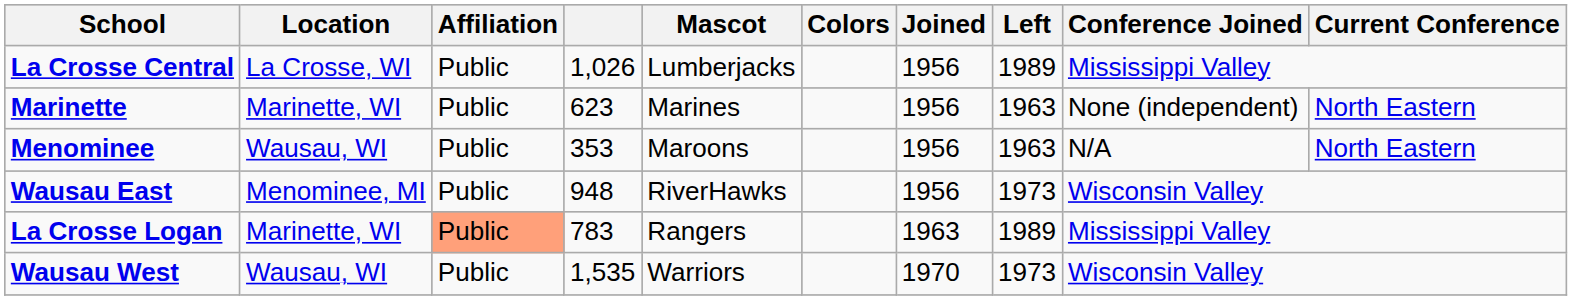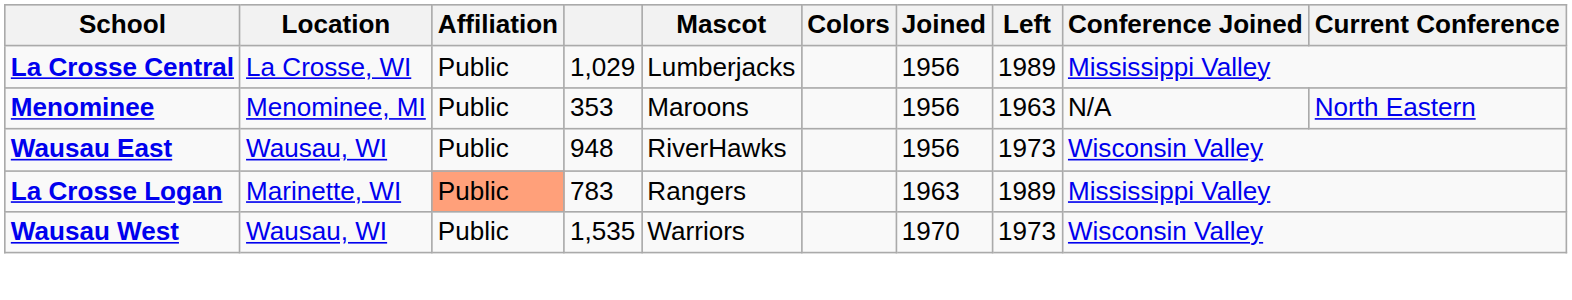La Crosse Central | column 4: 1,026 -> 1,029
- row: Marinette | Marinette, WI | Public | 623 | Marines | 1956 | 1963 | None (independent) | North Eastern
Menominee | Location: Wausau, WI -> Menominee, MI
Wausau East | Location: Menominee, MI -> Wausau, WI
